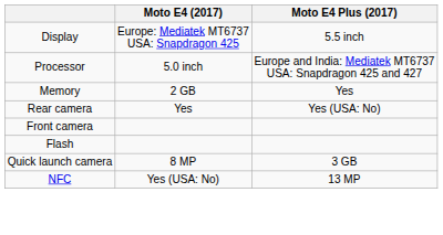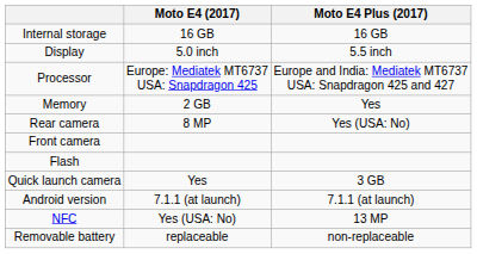+ row: Internal storage | 16 GB | 16 GB
Display | Moto E4 (2017): Europe: Mediatek MT6737 USA: Snapdragon 425 -> 5.0 inch
Processor | Moto E4 (2017): 5.0 inch -> Europe: Mediatek MT6737 USA: Snapdragon 425
Rear camera | Moto E4 (2017): Yes -> 8 MP
Quick launch camera | Moto E4 (2017): 8 MP -> Yes
+ row: Android version | 7.1.1 (at launch) | 7.1.1 (at launch)
+ row: Removable battery | replaceable | non-replaceable
